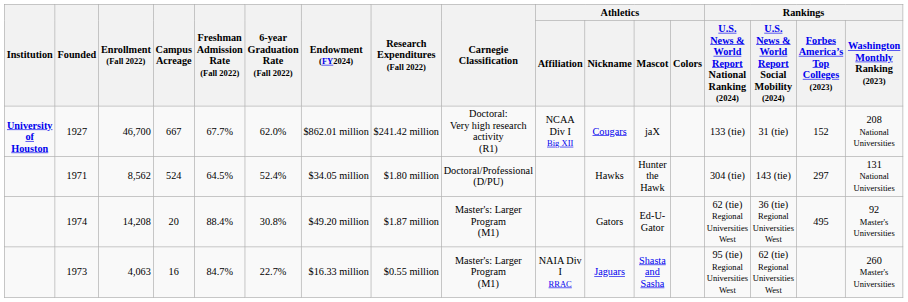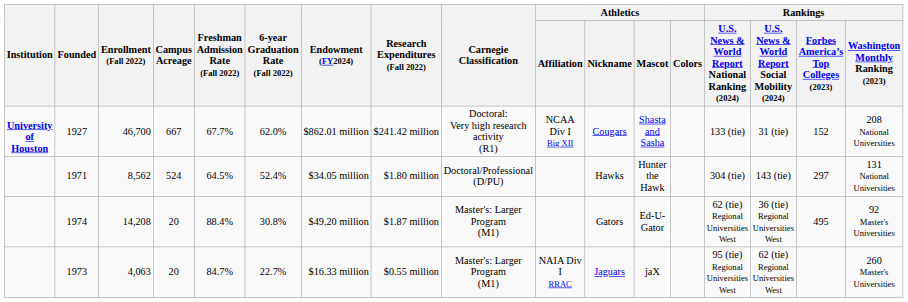1927 | Athletics / Mascot: jaX -> Shasta and Sasha
1973 | Campus Acreage: 16 -> 20
1973 | Athletics / Mascot: Shasta and Sasha -> jaX
